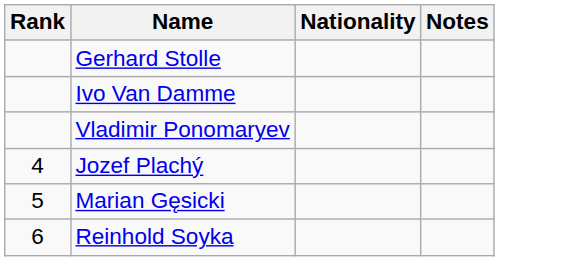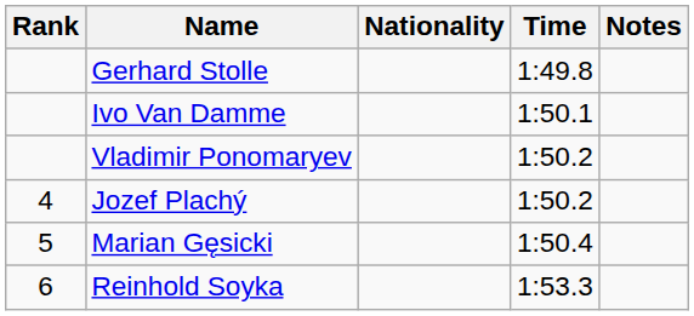+ column: Time | 1:49.8 | 1:50.1 | 1:50.2 | 1:50.2 | 1:50.4 | 1:53.3
